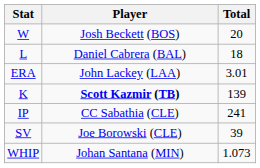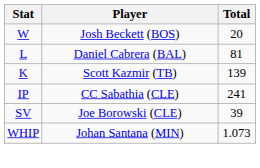L | Total: 18 -> 81
- row: ERA | John Lackey (LAA) | 3.01
K | Player: bold -> normal
